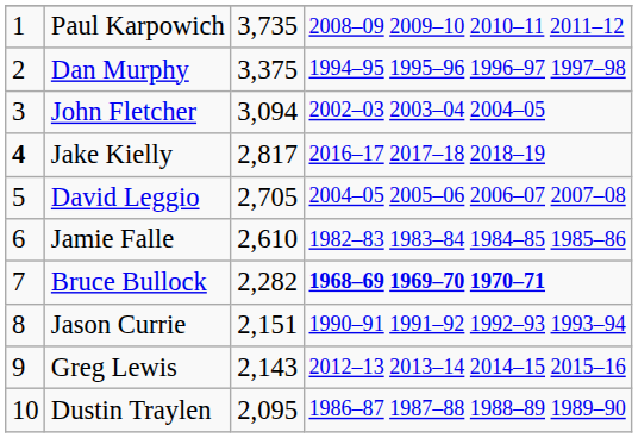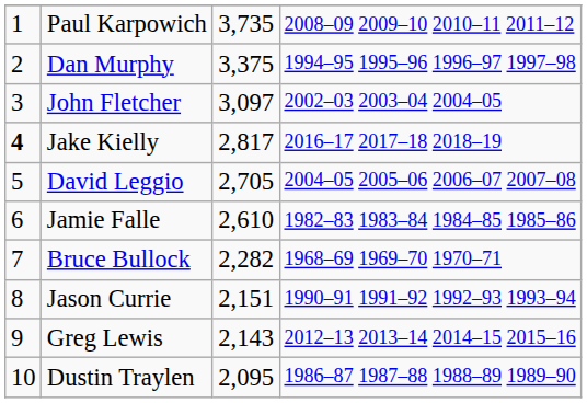John Fletcher | column 3: 3,094 -> 3,097
Bruce Bullock | column 4: bold -> normal
